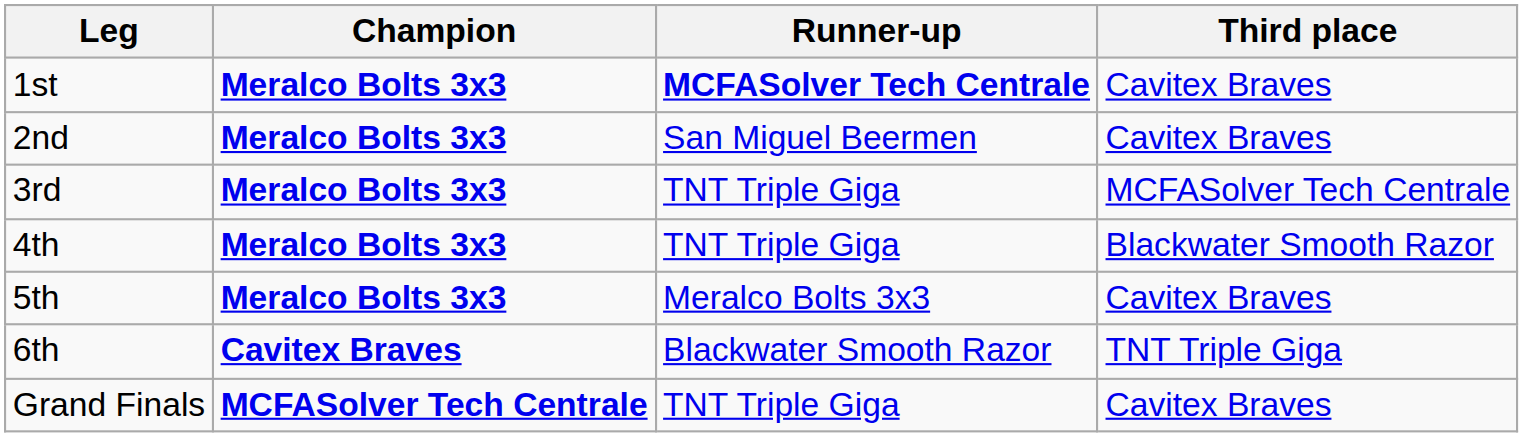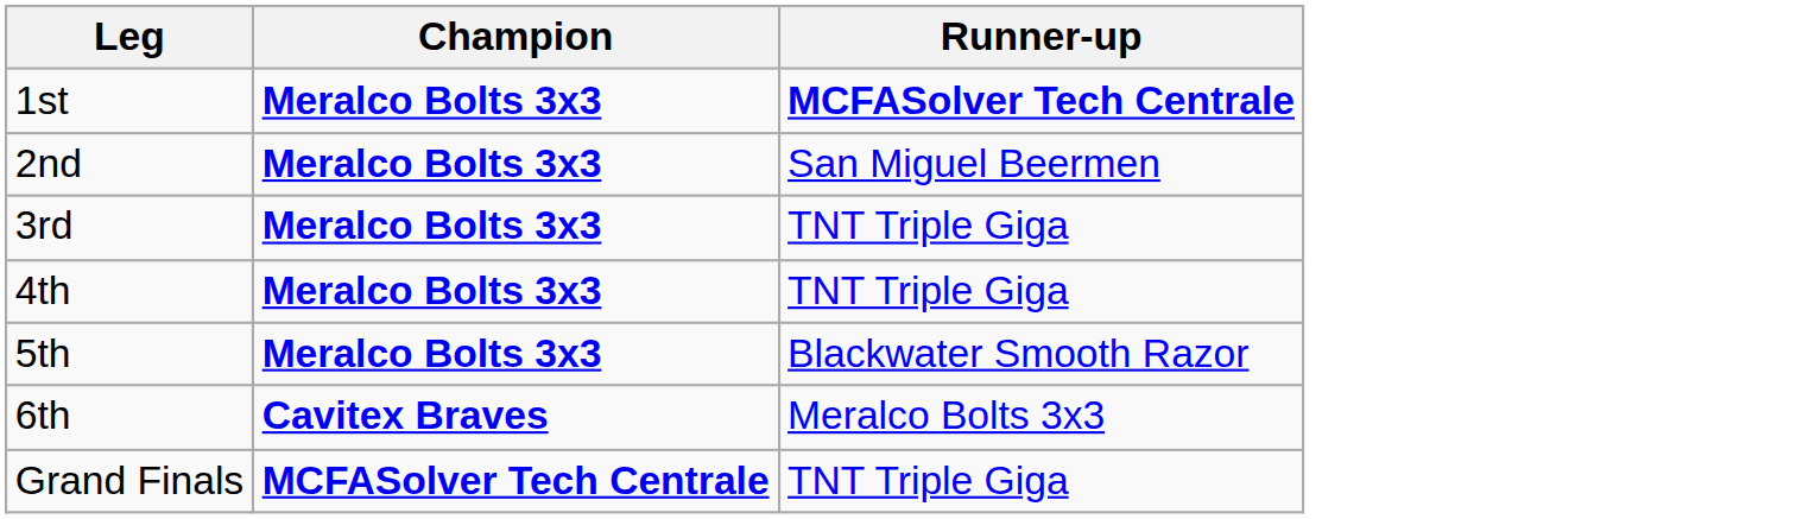- column: Third place | Cavitex Braves | Cavitex Braves | MCFASolver Tech Centrale | Blackwater Smooth Razor | Cavitex Braves | TNT Triple Giga | Cavitex Braves
5th | Runner-up: Meralco Bolts 3x3 -> Blackwater Smooth Razor
6th | Runner-up: Blackwater Smooth Razor -> Meralco Bolts 3x3
